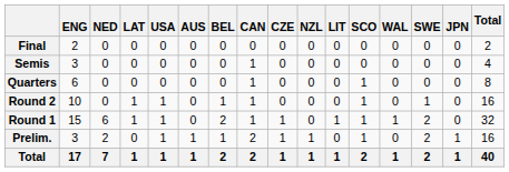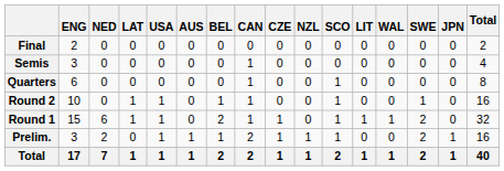columns swapped: SCO <-> LIT
